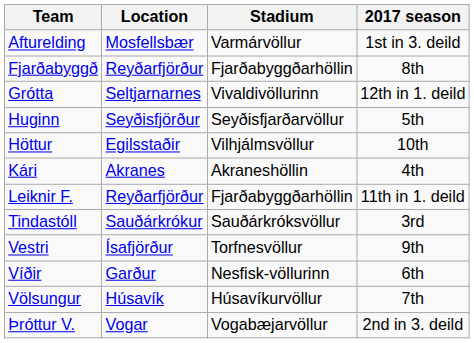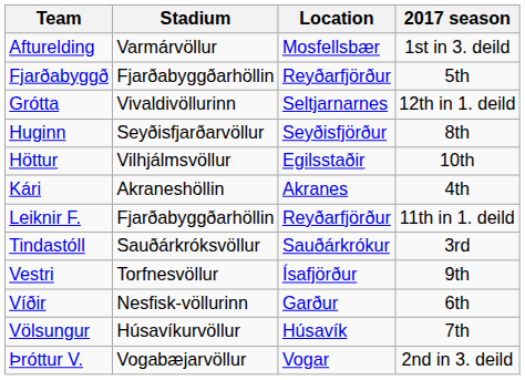columns swapped: Location <-> Stadium
Fjarðabyggð | 2017 season: 8th -> 5th
Huginn | 2017 season: 5th -> 8th
